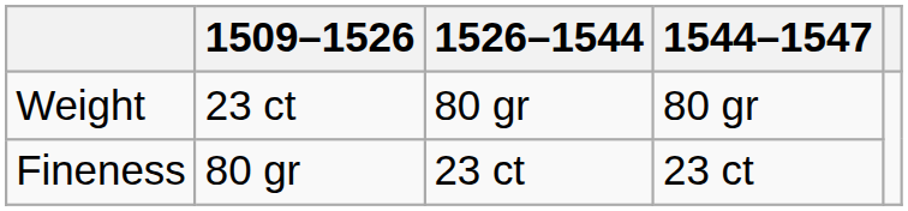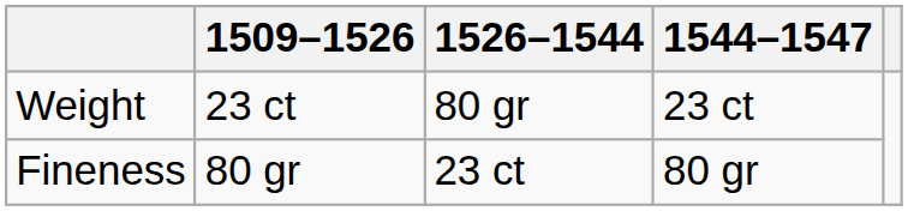Weight | 1544–1547: 80 gr -> 23 ct
Fineness | 1544–1547: 23 ct -> 80 gr
